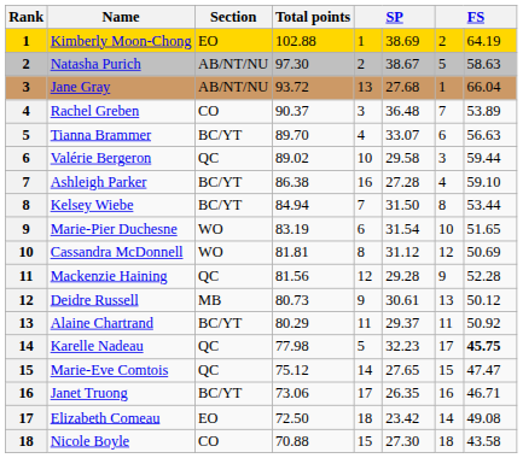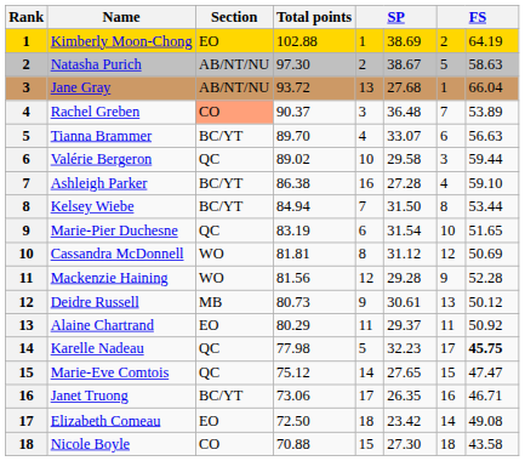Rachel Greben | Section: no background -> lightsalmon background
Marie-Pier Duchesne | Section: WO -> QC
Mackenzie Haining | Section: QC -> WO
Alaine Chartrand | Section: BC/YT -> EO
